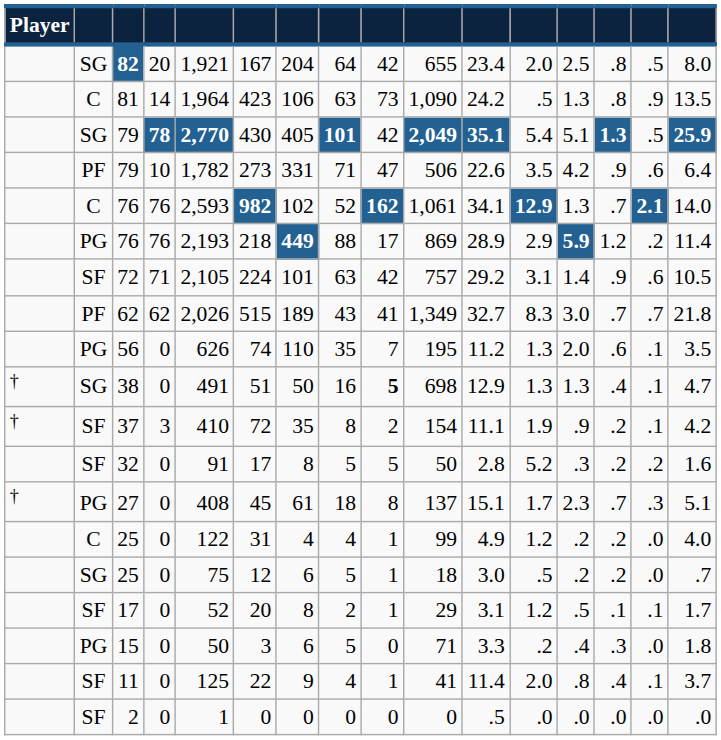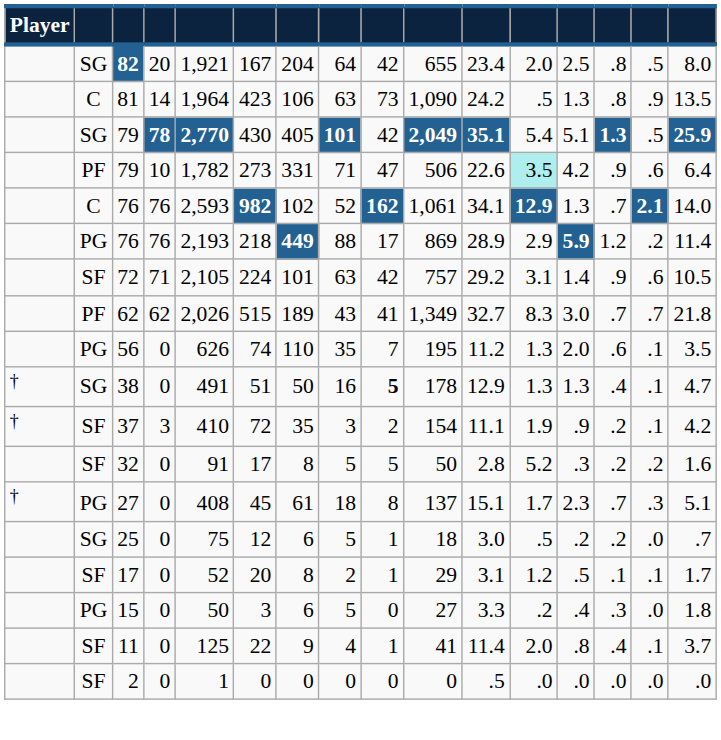PF / 79 | column 12: no background -> paleturquoise background
38 | column 10: 698 -> 178
37 | column 8: 8 -> 3
- row: C | 25 | 0 | 122 | 31 | 4 | 4 | 1 | 99 | 4.9 | 1.2 | .2 | .2 | .0 | 4.0
15 | column 10: 71 -> 27
